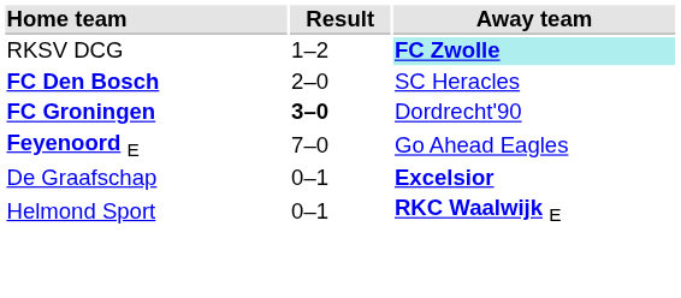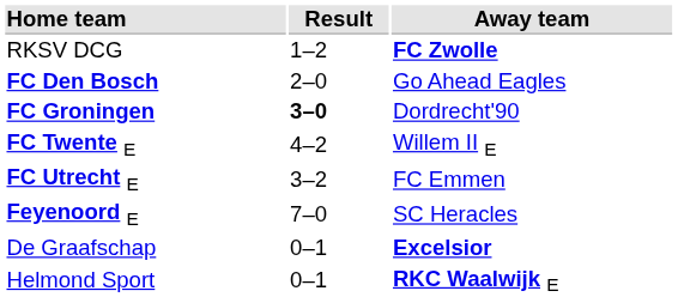RKSV DCG | Away team: paleturquoise background -> no background
FC Den Bosch | Away team: SC Heracles -> Go Ahead Eagles
+ row: FC Twente E | 4–2 | Willem II E
+ row: FC Utrecht E | 3–2 | FC Emmen
Feyenoord E | Away team: Go Ahead Eagles -> SC Heracles
